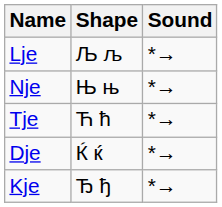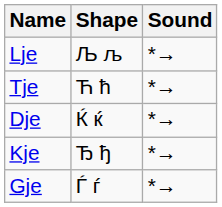- row: Nje | Њ њ | *→
+ row: Gje | Ѓ ѓ | *→
